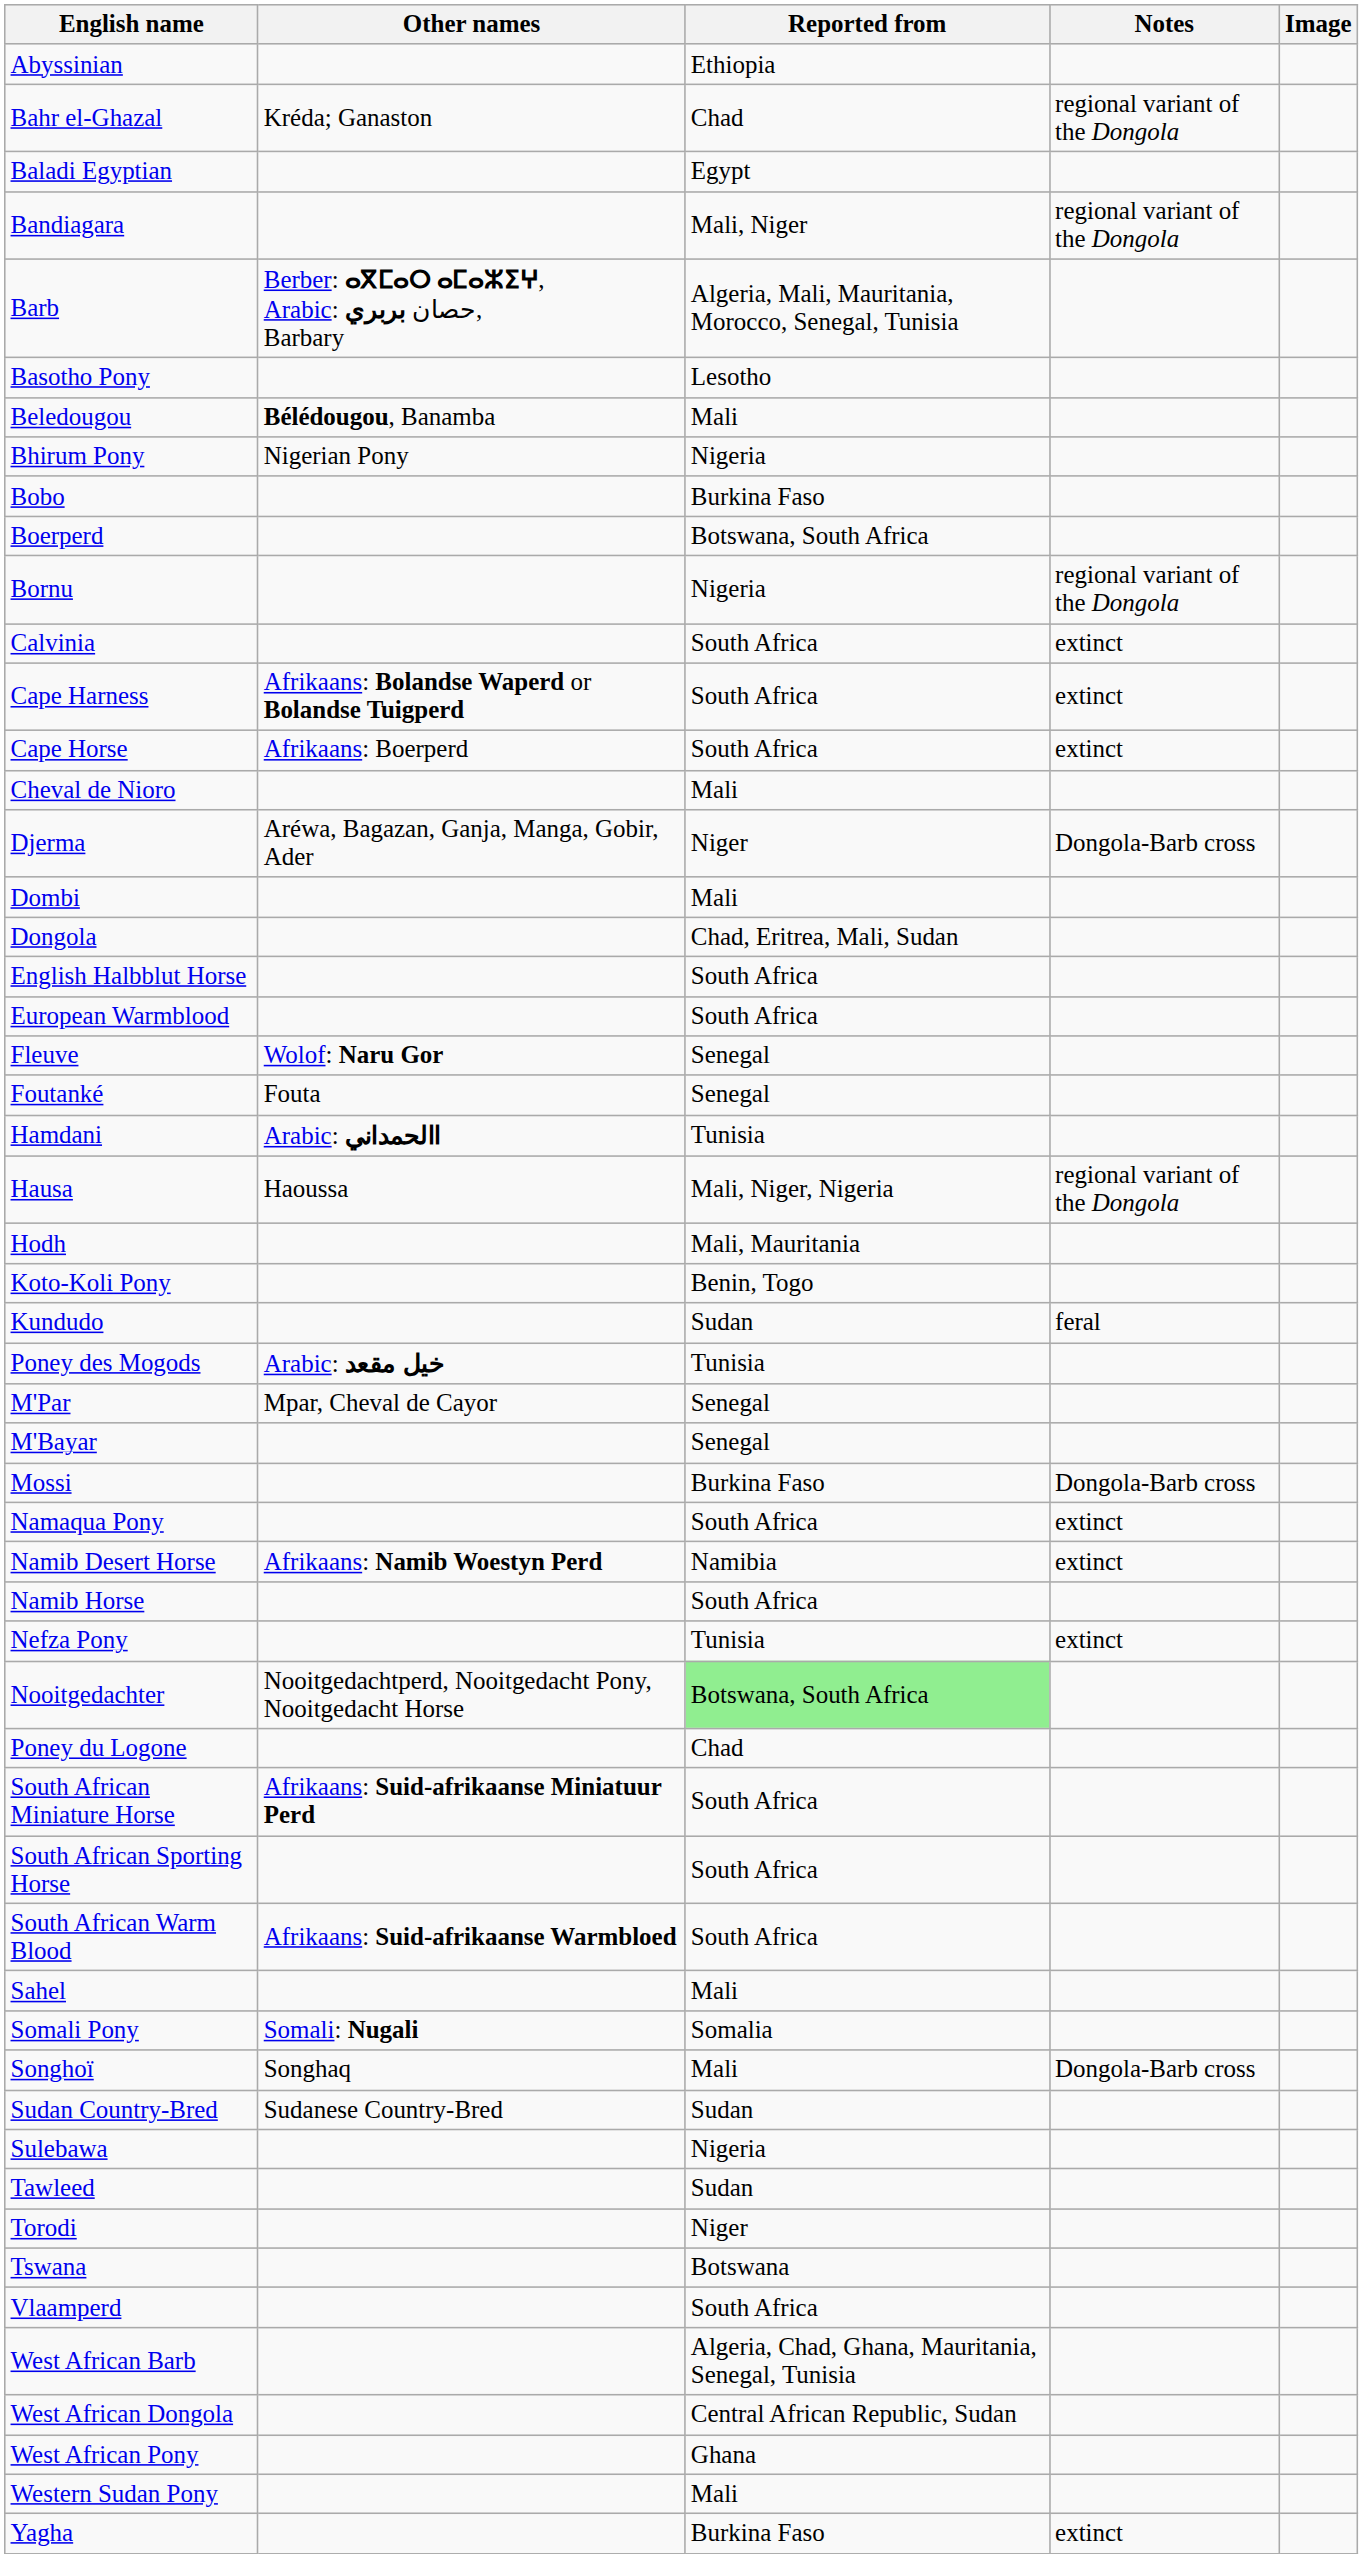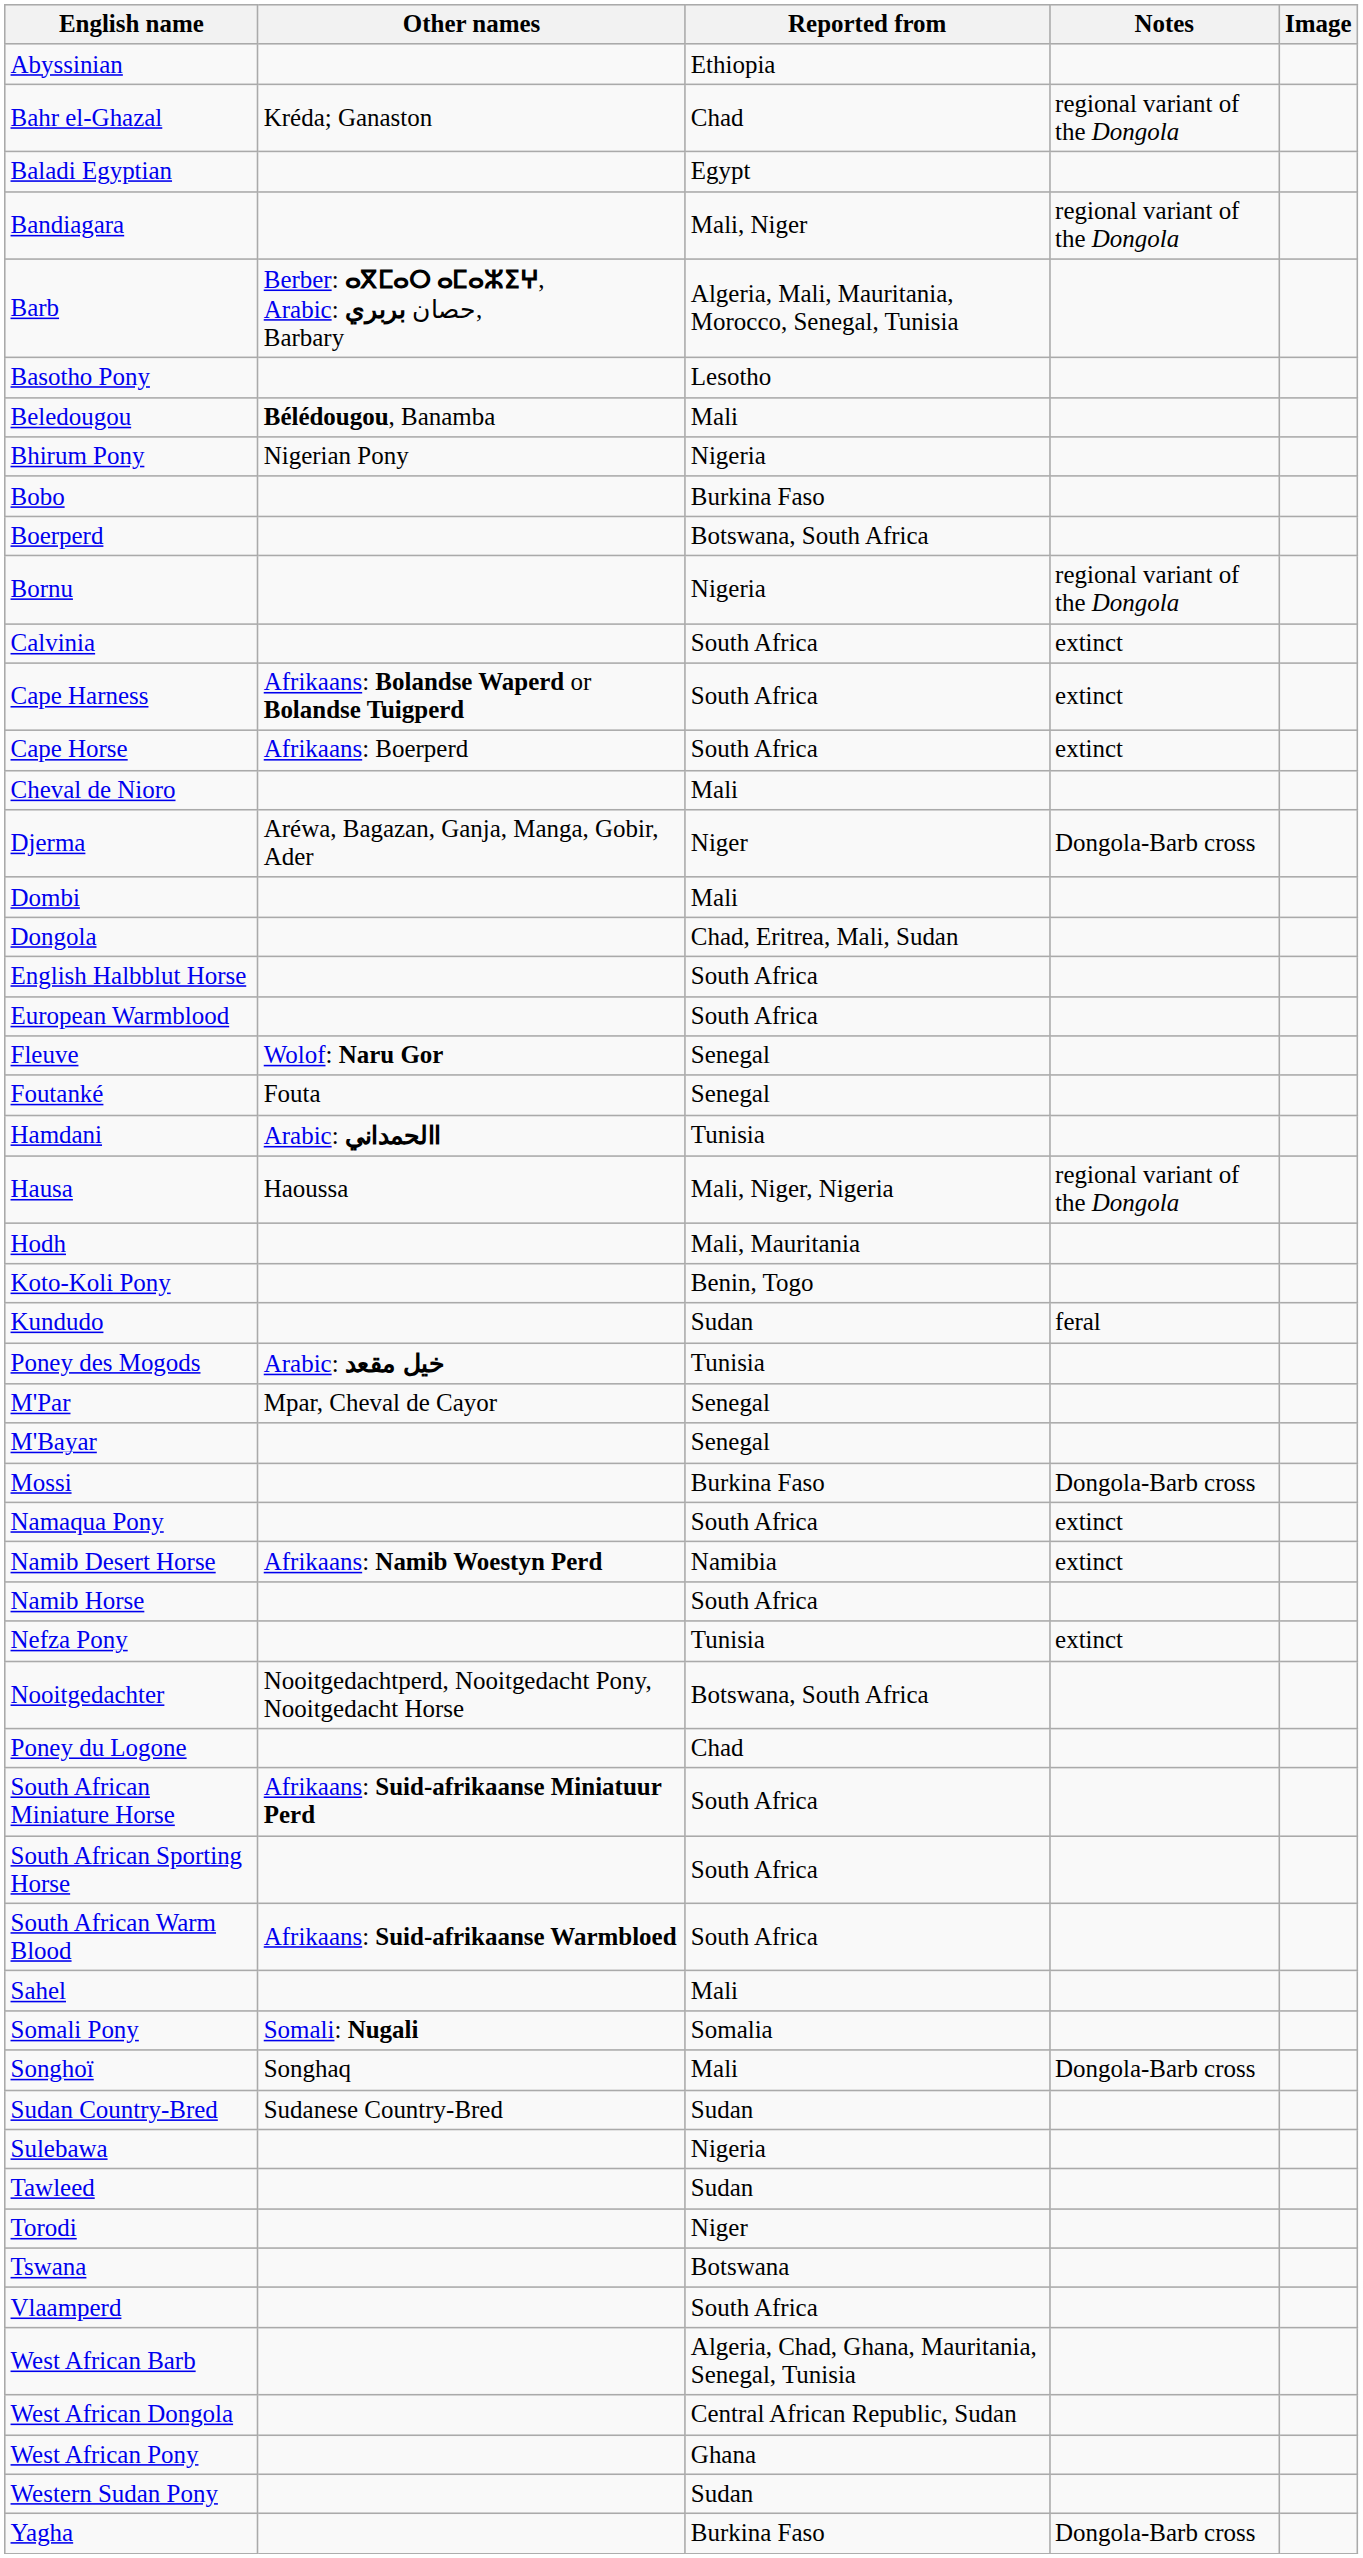Nooitgedachter | Reported from: lightgreen background -> no background
Western Sudan Pony | Reported from: Mali -> Sudan
Yagha | Notes: extinct -> Dongola-Barb cross
